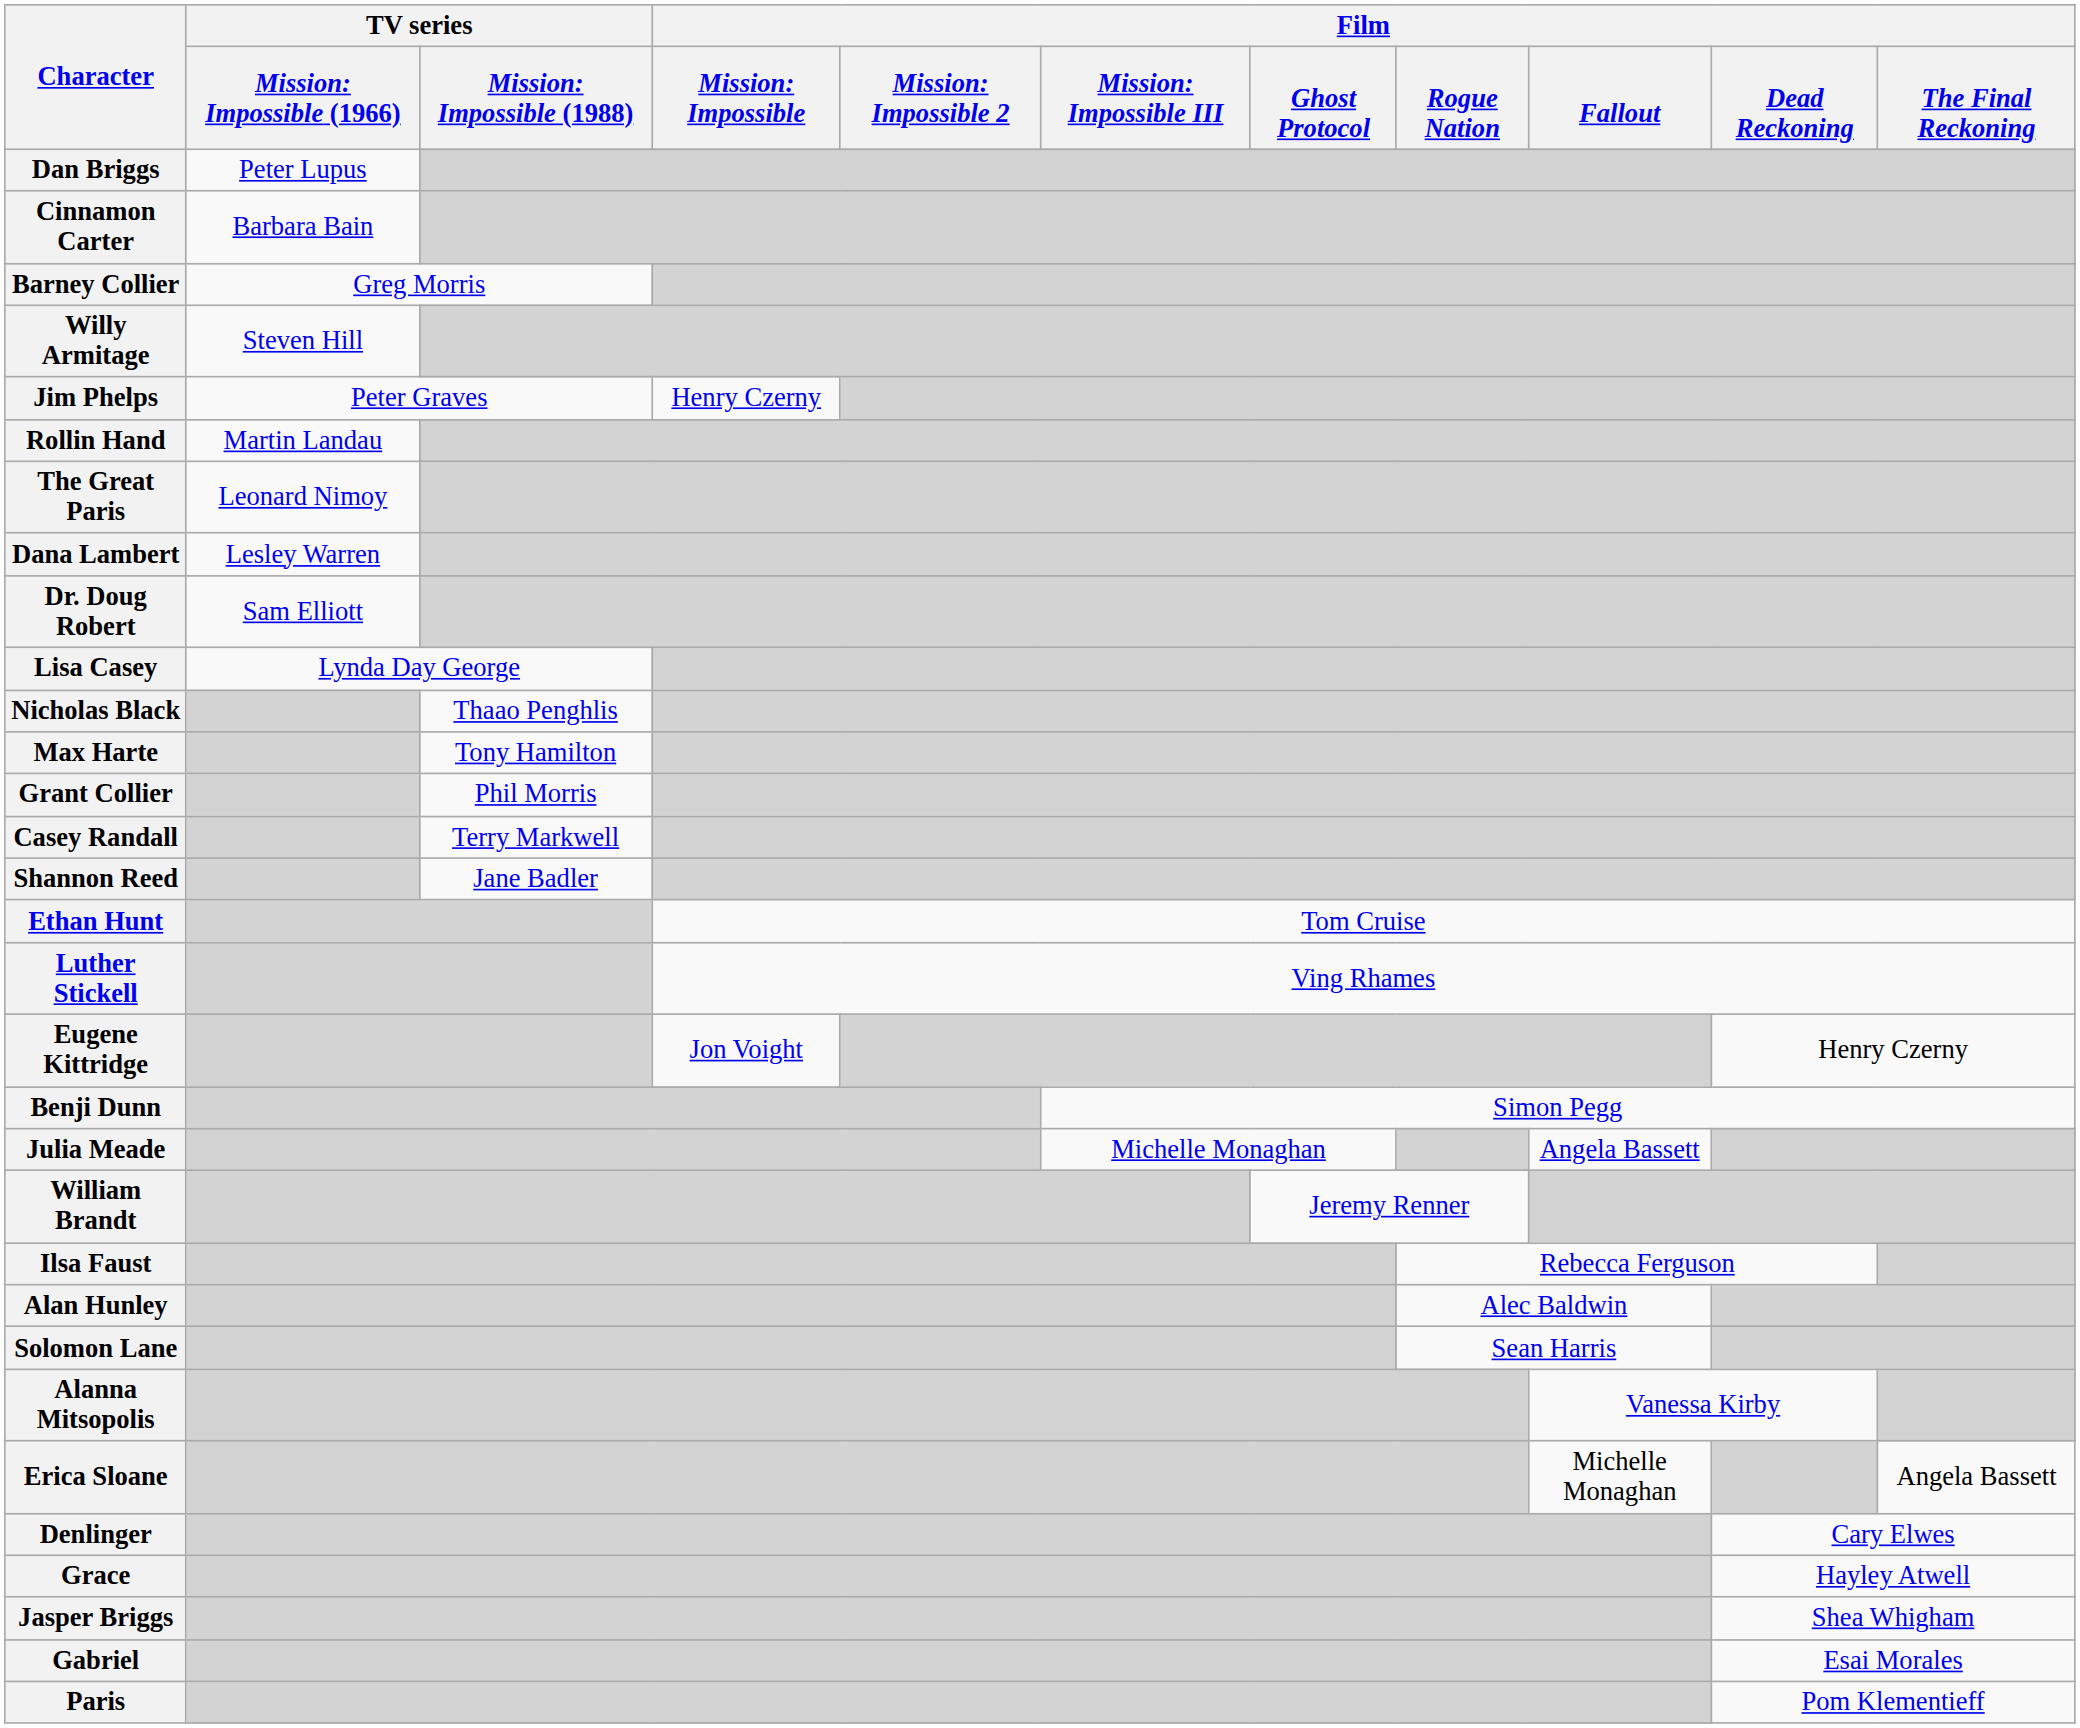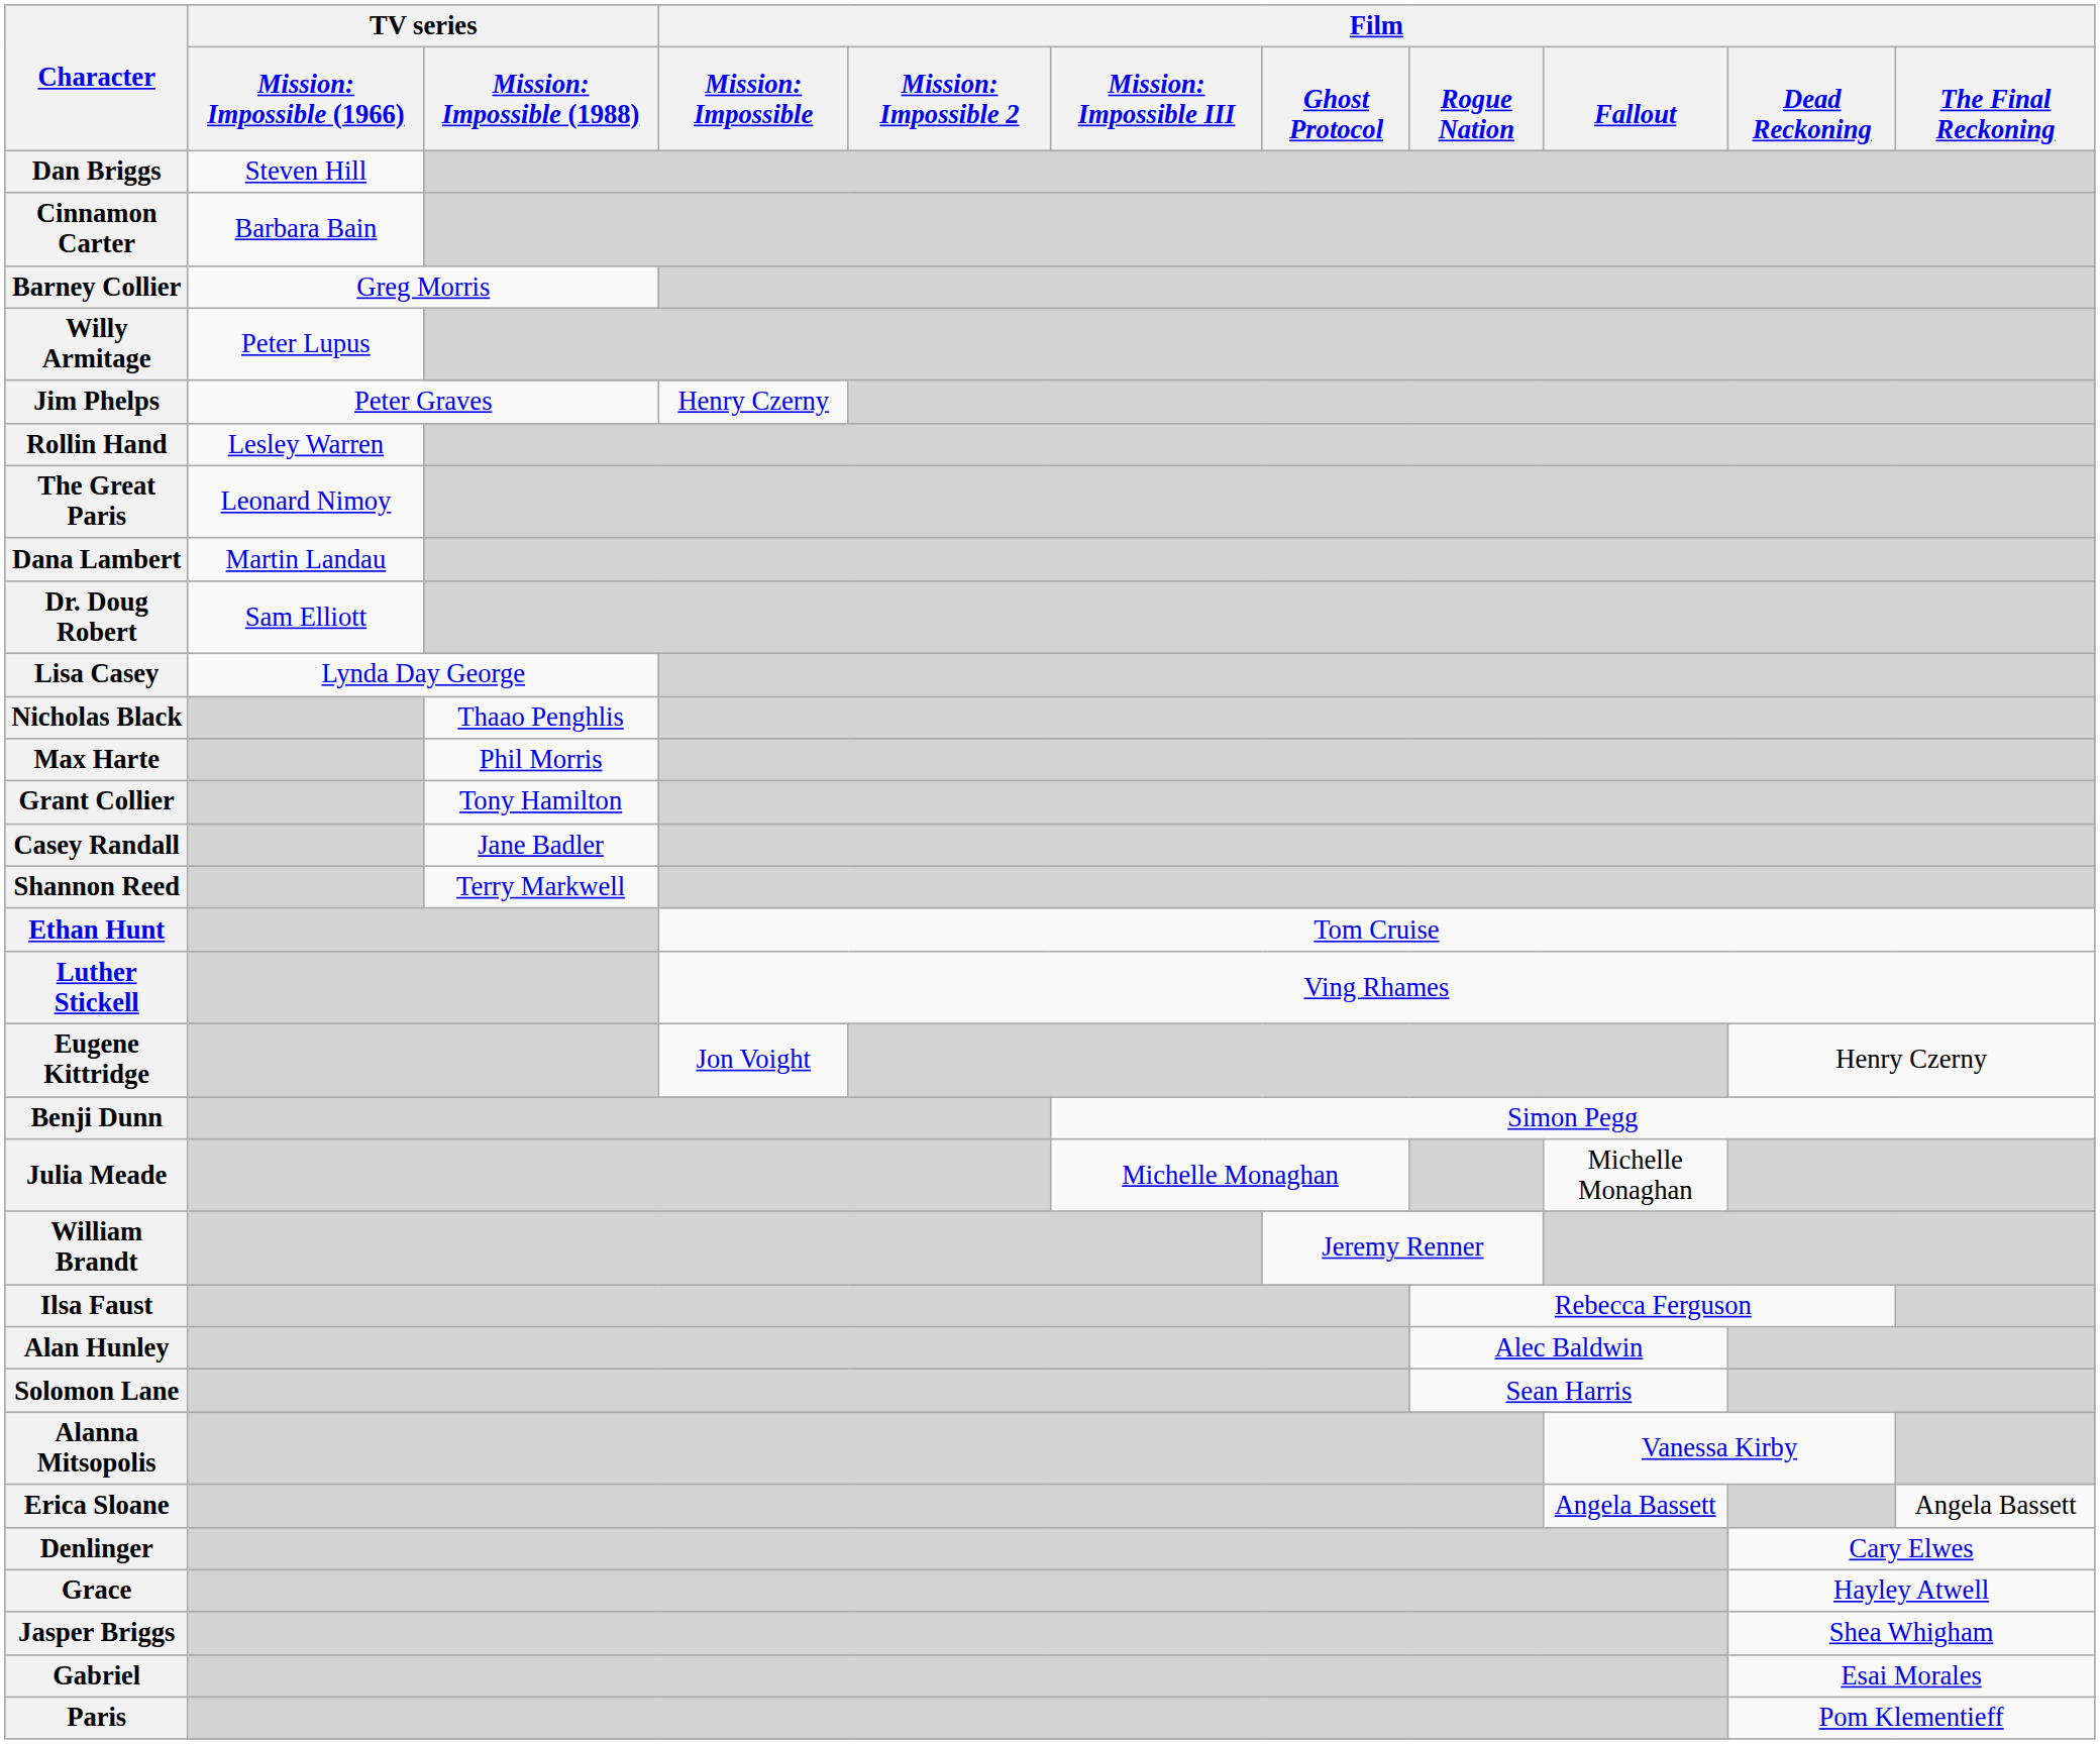Dan Briggs | column 2: Peter Lupus -> Steven Hill
Willy Armitage | column 2: Steven Hill -> Peter Lupus
Rollin Hand | column 2: Martin Landau -> Lesley Warren
Dana Lambert | column 2: Lesley Warren -> Martin Landau
Max Harte | column 3: Tony Hamilton -> Phil Morris
Grant Collier | column 3: Phil Morris -> Tony Hamilton
Casey Randall | column 3: Terry Markwell -> Jane Badler
Shannon Reed | column 3: Jane Badler -> Terry Markwell
Julia Meade | Film / Fallout: Angela Bassett -> Michelle Monaghan
Erica Sloane | Film / Fallout: Michelle Monaghan -> Angela Bassett
